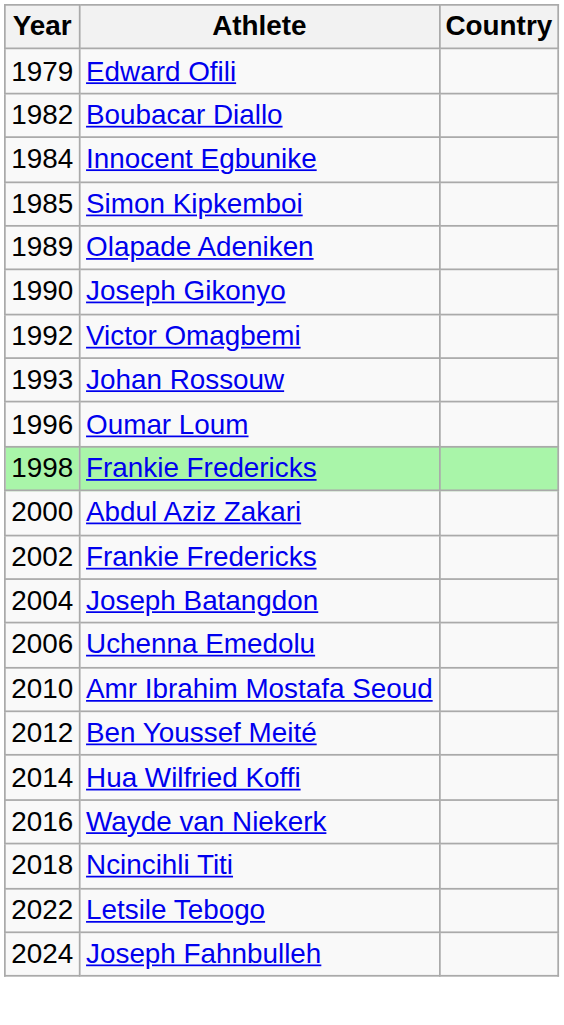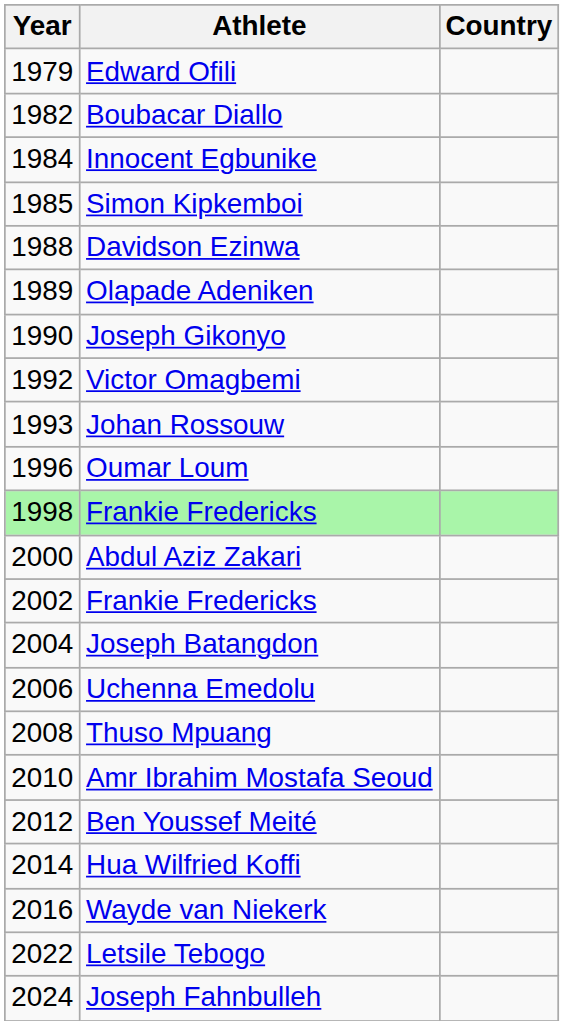+ row: 1988 | Davidson Ezinwa
+ row: 2008 | Thuso Mpuang
- row: 2018 | Ncincihli Titi
